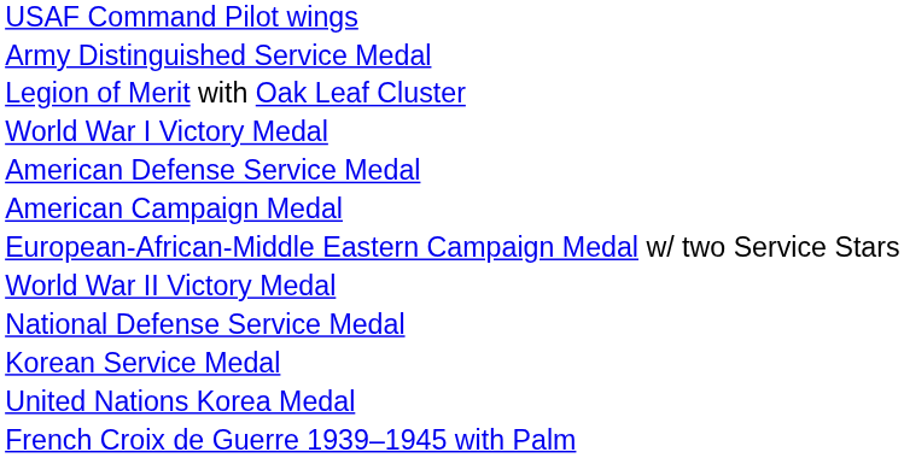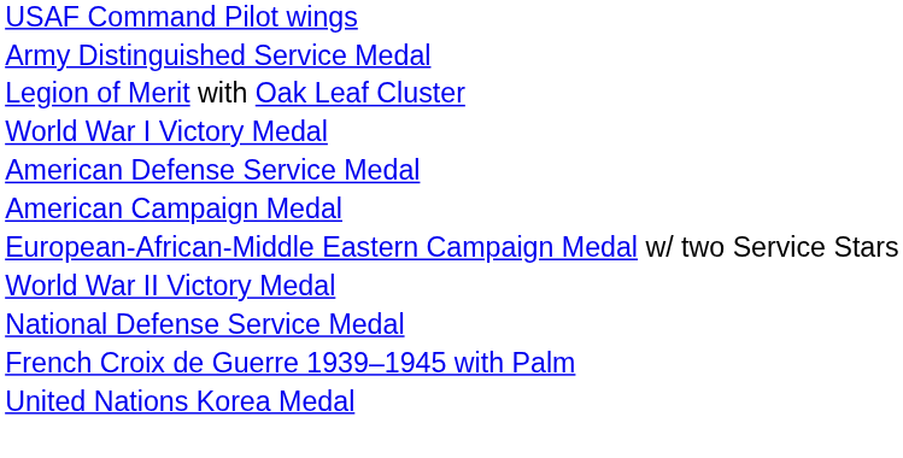- row: Korean Service Medal
rows swapped: United Nations Korea Medal <-> French Croix de Guerre 1939–1945 with Palm
